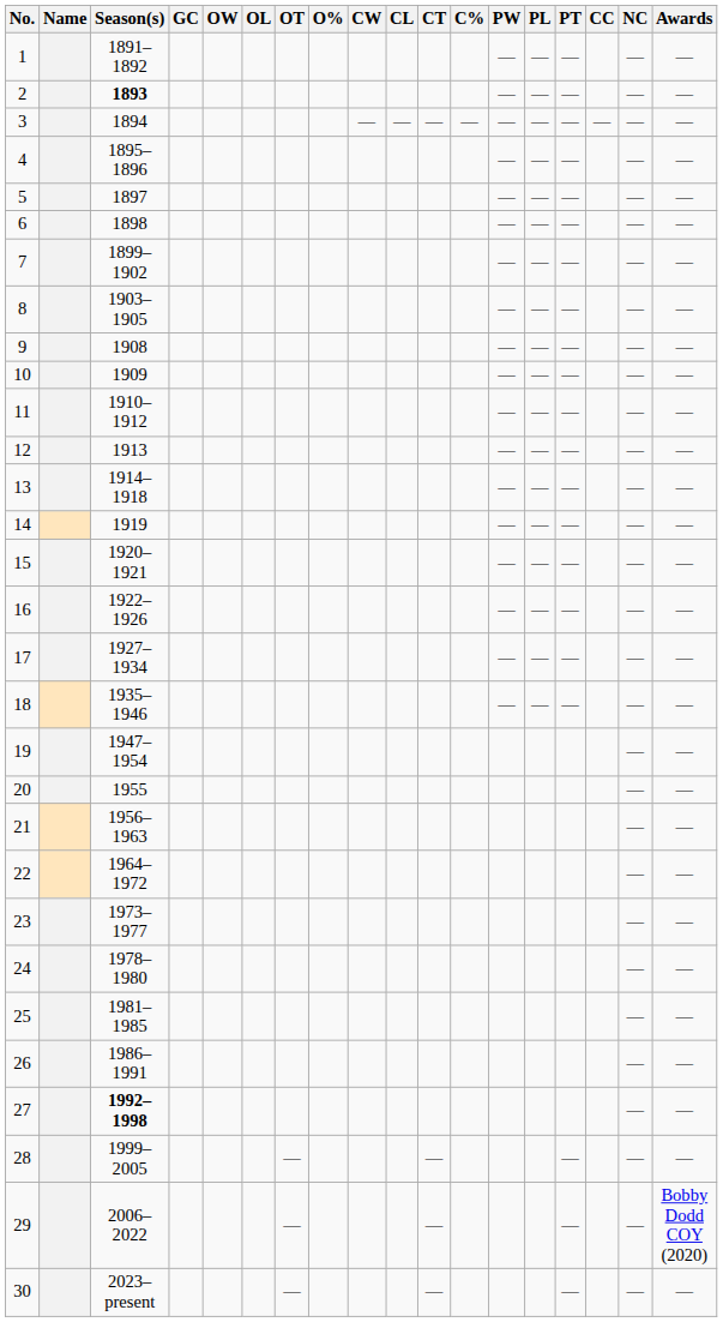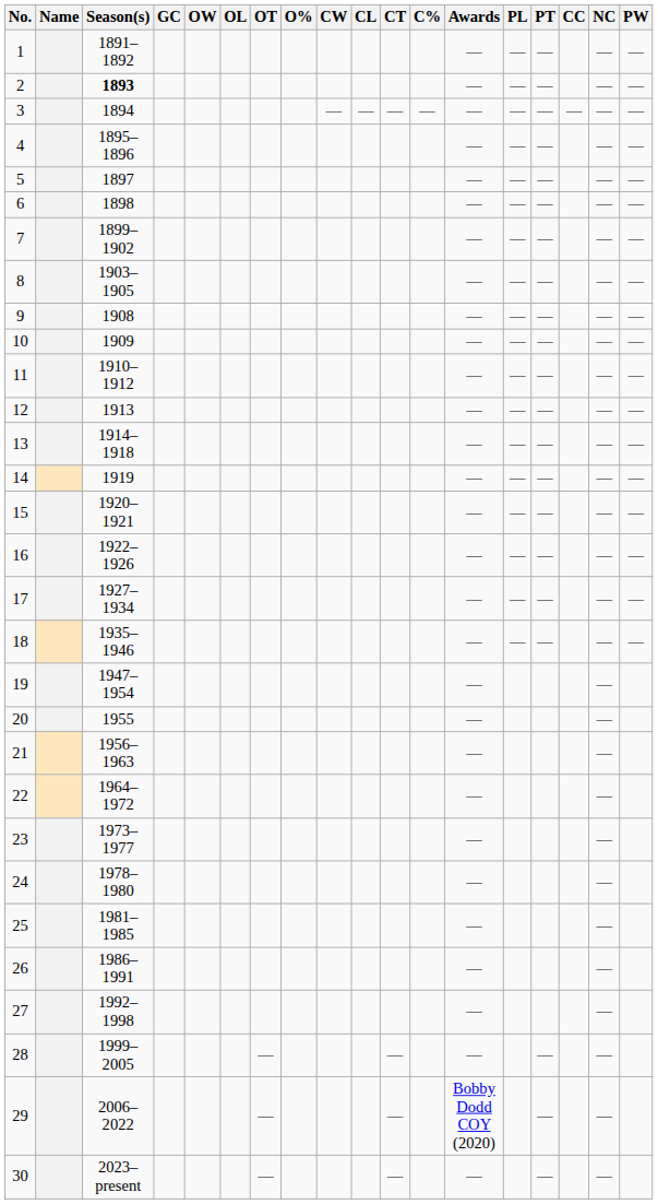columns swapped: PW <-> Awards
27 | Season(s): bold -> normal
